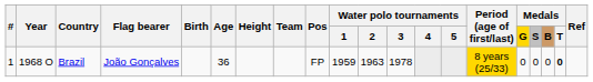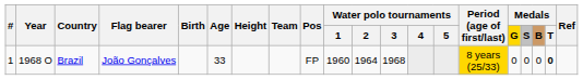Brazil | Age: 36 -> 33
Brazil | Water polo tournaments / 1: 1959 -> 1960
Brazil | Water polo tournaments / 2: 1963 -> 1964
Brazil | Water polo tournaments / 3: 1978 -> 1968
